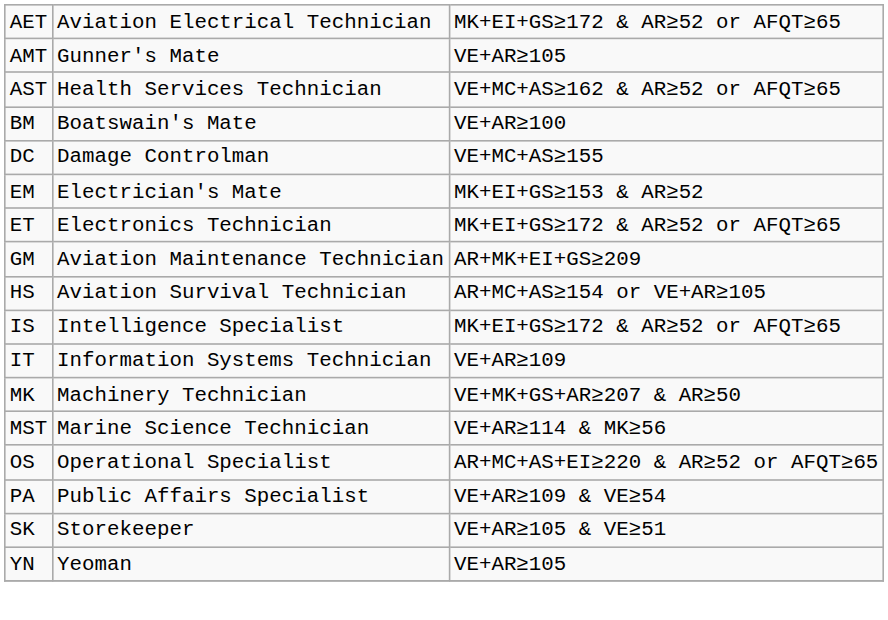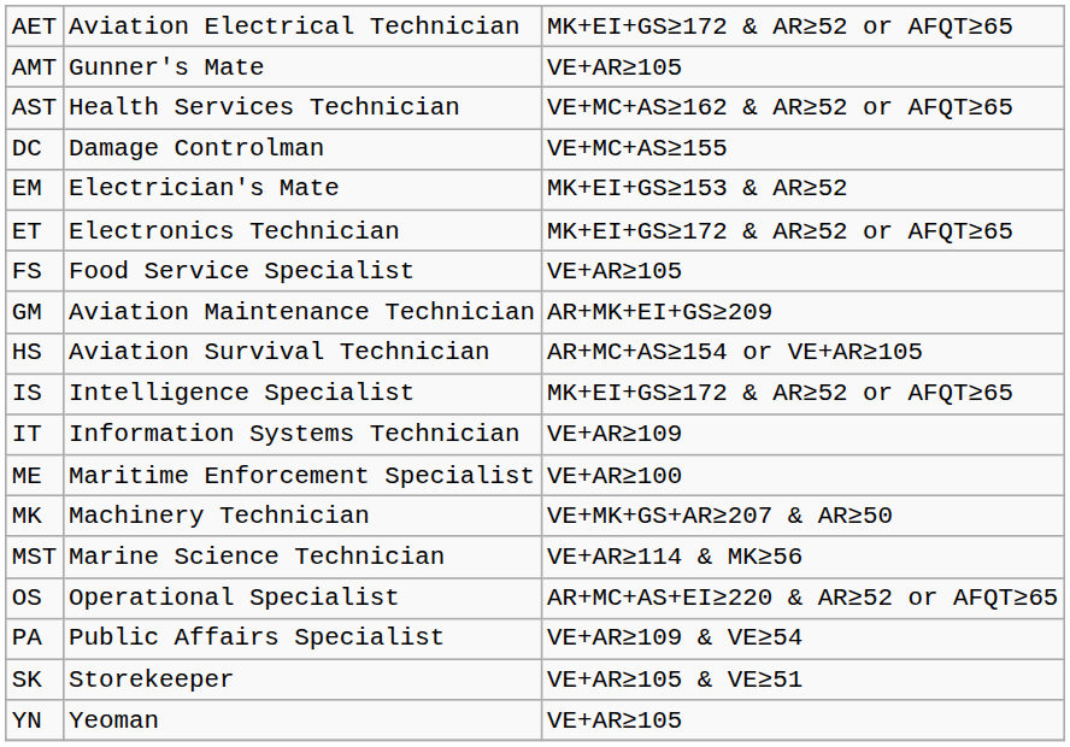- row: BM | Boatswain's Mate | VE+AR≥100
+ row: FS | Food Service Specialist | VE+AR≥105
+ row: ME | Maritime Enforcement Specialist | VE+AR≥100
